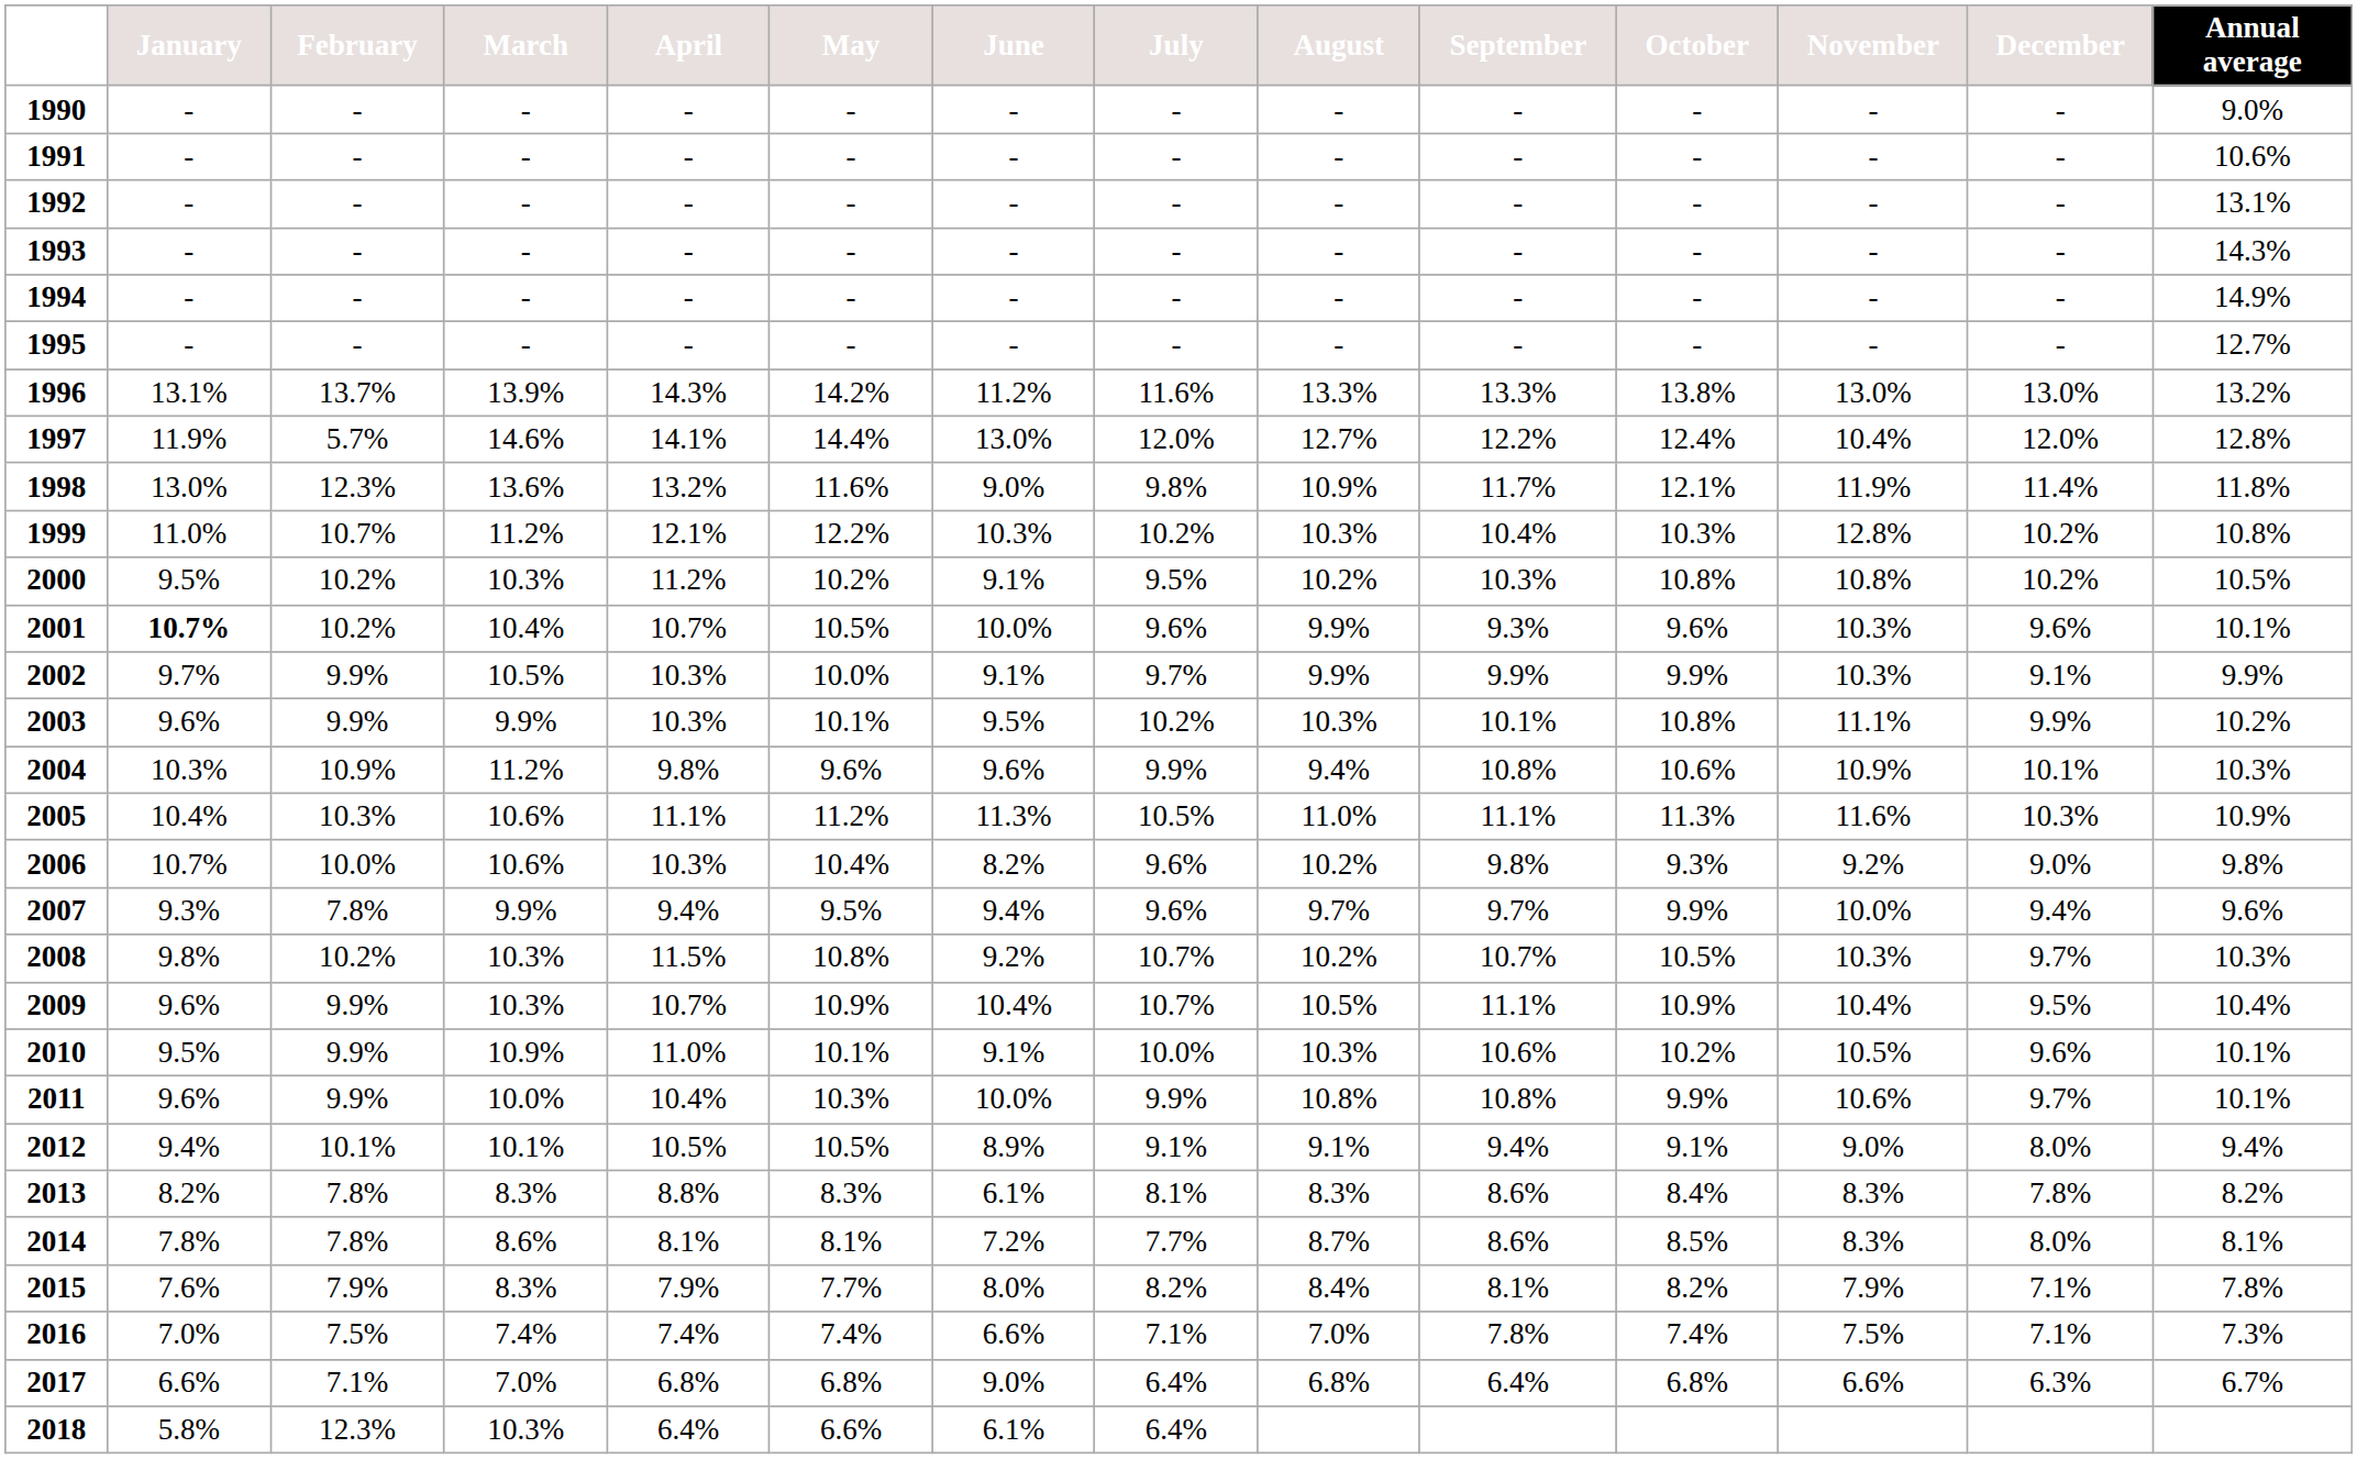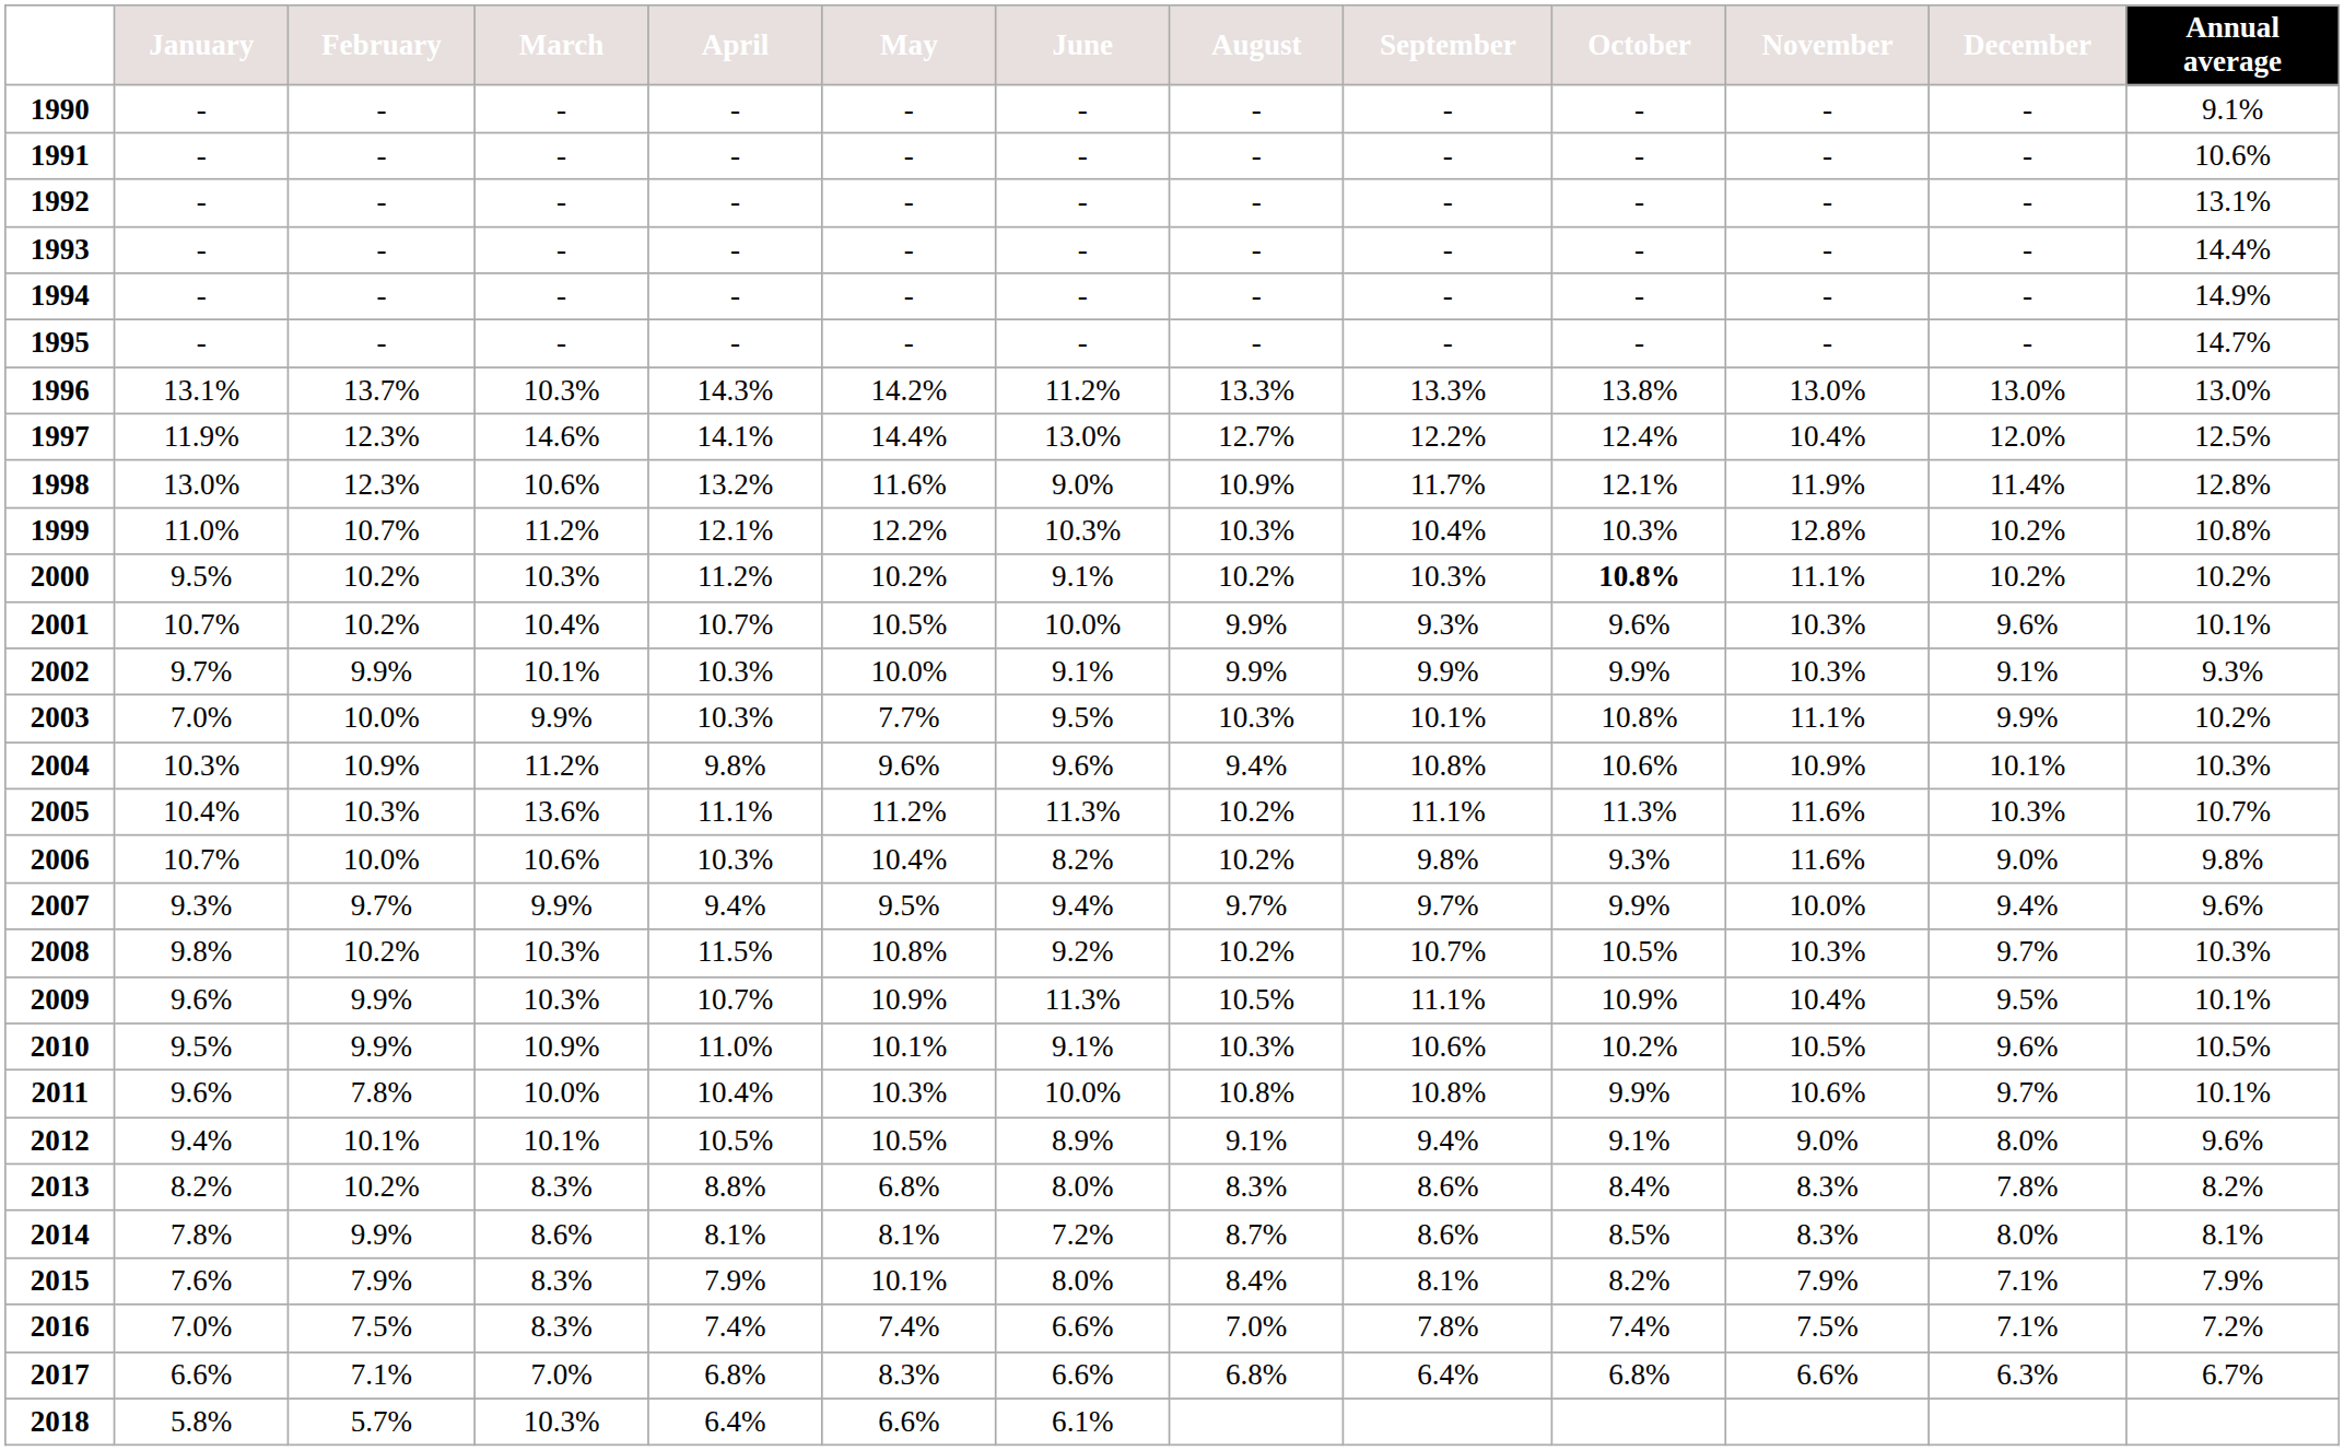- column: July | - | - | - | - | - | - | 11.6% | 12.0% | 9.8% | 10.2% | 9.5% | 9.6% | 9.7% | 10.2% | 9.9% | 10.5% | 9.6% | 9.6% | 10.7% | 10.7% | 10.0% | 9.9% | 9.1% | 8.1% | 7.7% | 8.2% | 7.1% | 6.4% | 6.4%
1990 | Annual average: 9.0% -> 9.1%
1993 | Annual average: 14.3% -> 14.4%
1995 | Annual average: 12.7% -> 14.7%
1996 | March: 13.9% -> 10.3%
1996 | Annual average: 13.2% -> 13.0%
1997 | February: 5.7% -> 12.3%
1997 | Annual average: 12.8% -> 12.5%
1998 | March: 13.6% -> 10.6%
1998 | Annual average: 11.8% -> 12.8%
2000 | October: normal -> bold
2000 | November: 10.8% -> 11.1%
2000 | Annual average: 10.5% -> 10.2%
2001 | January: bold -> normal
2002 | March: 10.5% -> 10.1%
2002 | Annual average: 9.9% -> 9.3%
2003 | January: 9.6% -> 7.0%
2003 | February: 9.9% -> 10.0%
2003 | May: 10.1% -> 7.7%
2005 | March: 10.6% -> 13.6%
2005 | August: 11.0% -> 10.2%
2005 | Annual average: 10.9% -> 10.7%
2006 | November: 9.2% -> 11.6%
2007 | February: 7.8% -> 9.7%
2009 | June: 10.4% -> 11.3%
2009 | Annual average: 10.4% -> 10.1%
2010 | Annual average: 10.1% -> 10.5%
2011 | February: 9.9% -> 7.8%
2012 | Annual average: 9.4% -> 9.6%
2013 | February: 7.8% -> 10.2%
2013 | May: 8.3% -> 6.8%
2013 | June: 6.1% -> 8.0%
2014 | February: 7.8% -> 9.9%
2015 | May: 7.7% -> 10.1%
2015 | Annual average: 7.8% -> 7.9%
2016 | March: 7.4% -> 8.3%
2016 | Annual average: 7.3% -> 7.2%
2017 | May: 6.8% -> 8.3%
2017 | June: 9.0% -> 6.6%
2018 | February: 12.3% -> 5.7%
